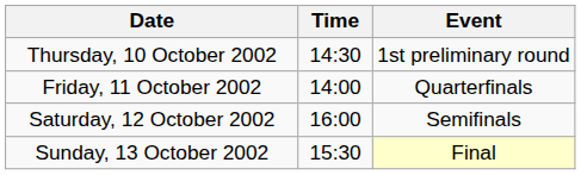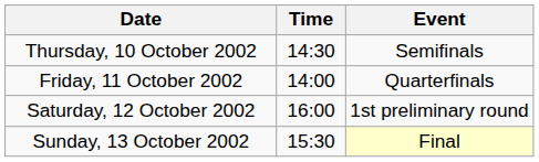Thursday, 10 October 2002 | Event: 1st preliminary round -> Semifinals
Saturday, 12 October 2002 | Event: Semifinals -> 1st preliminary round
